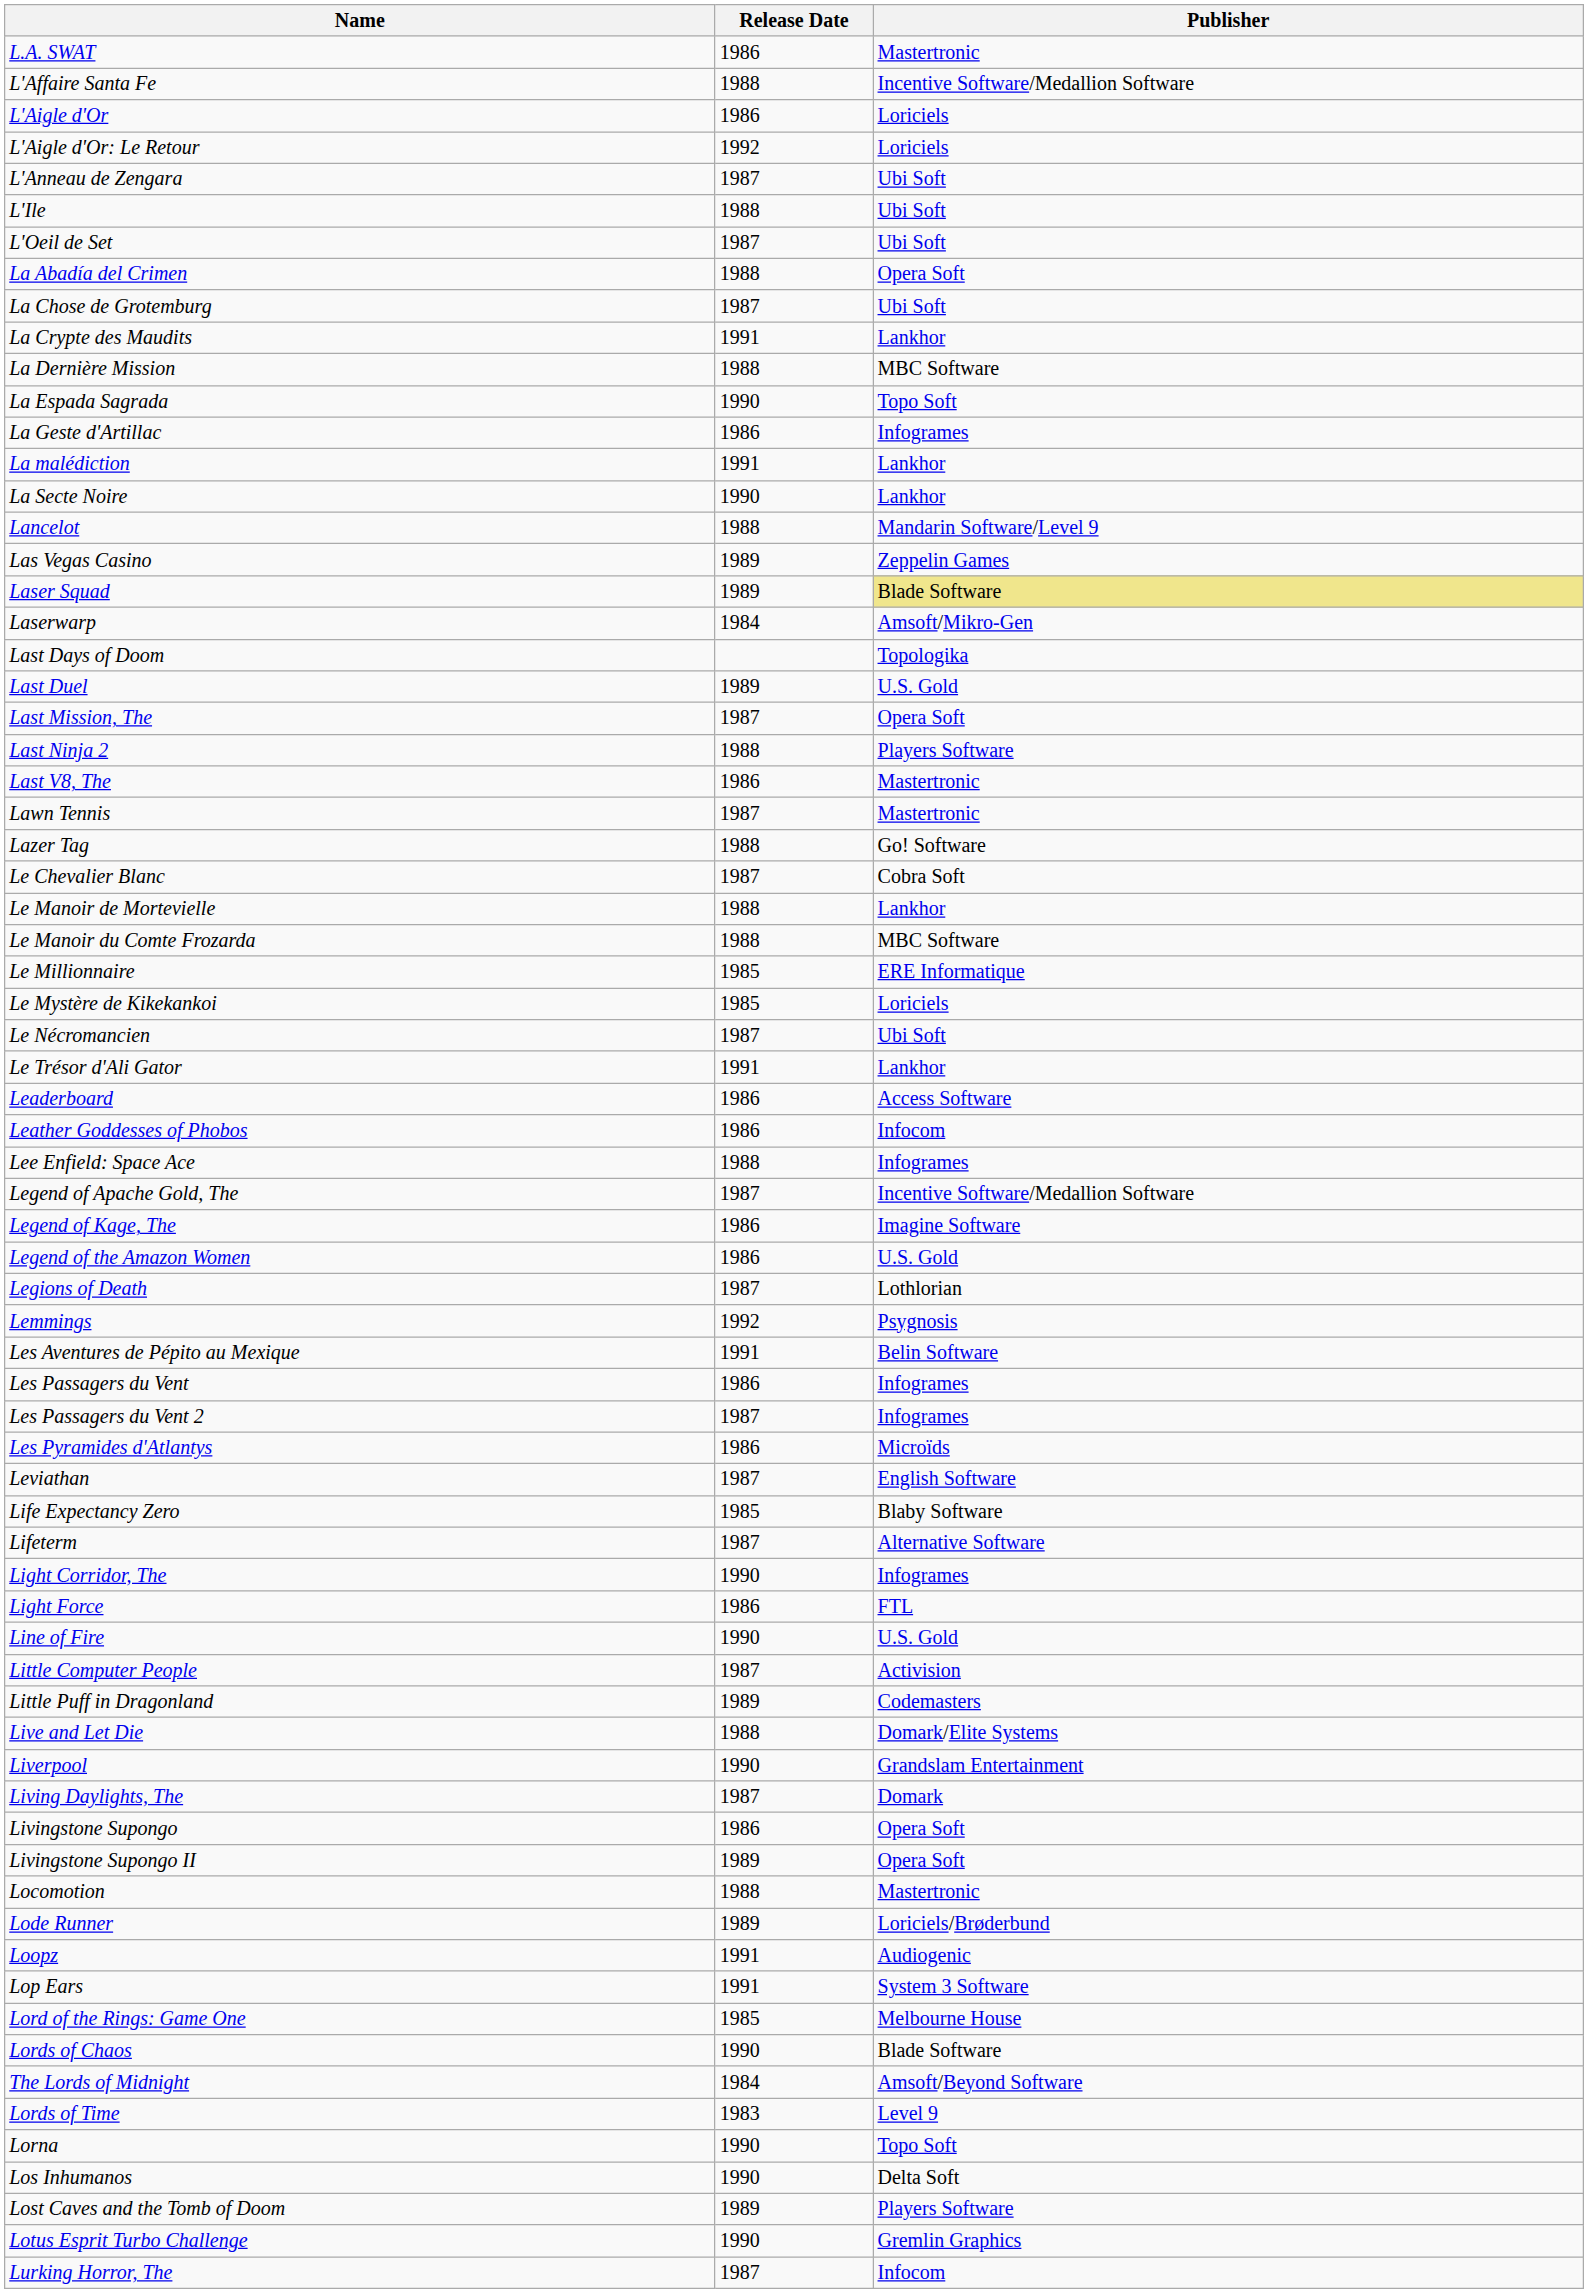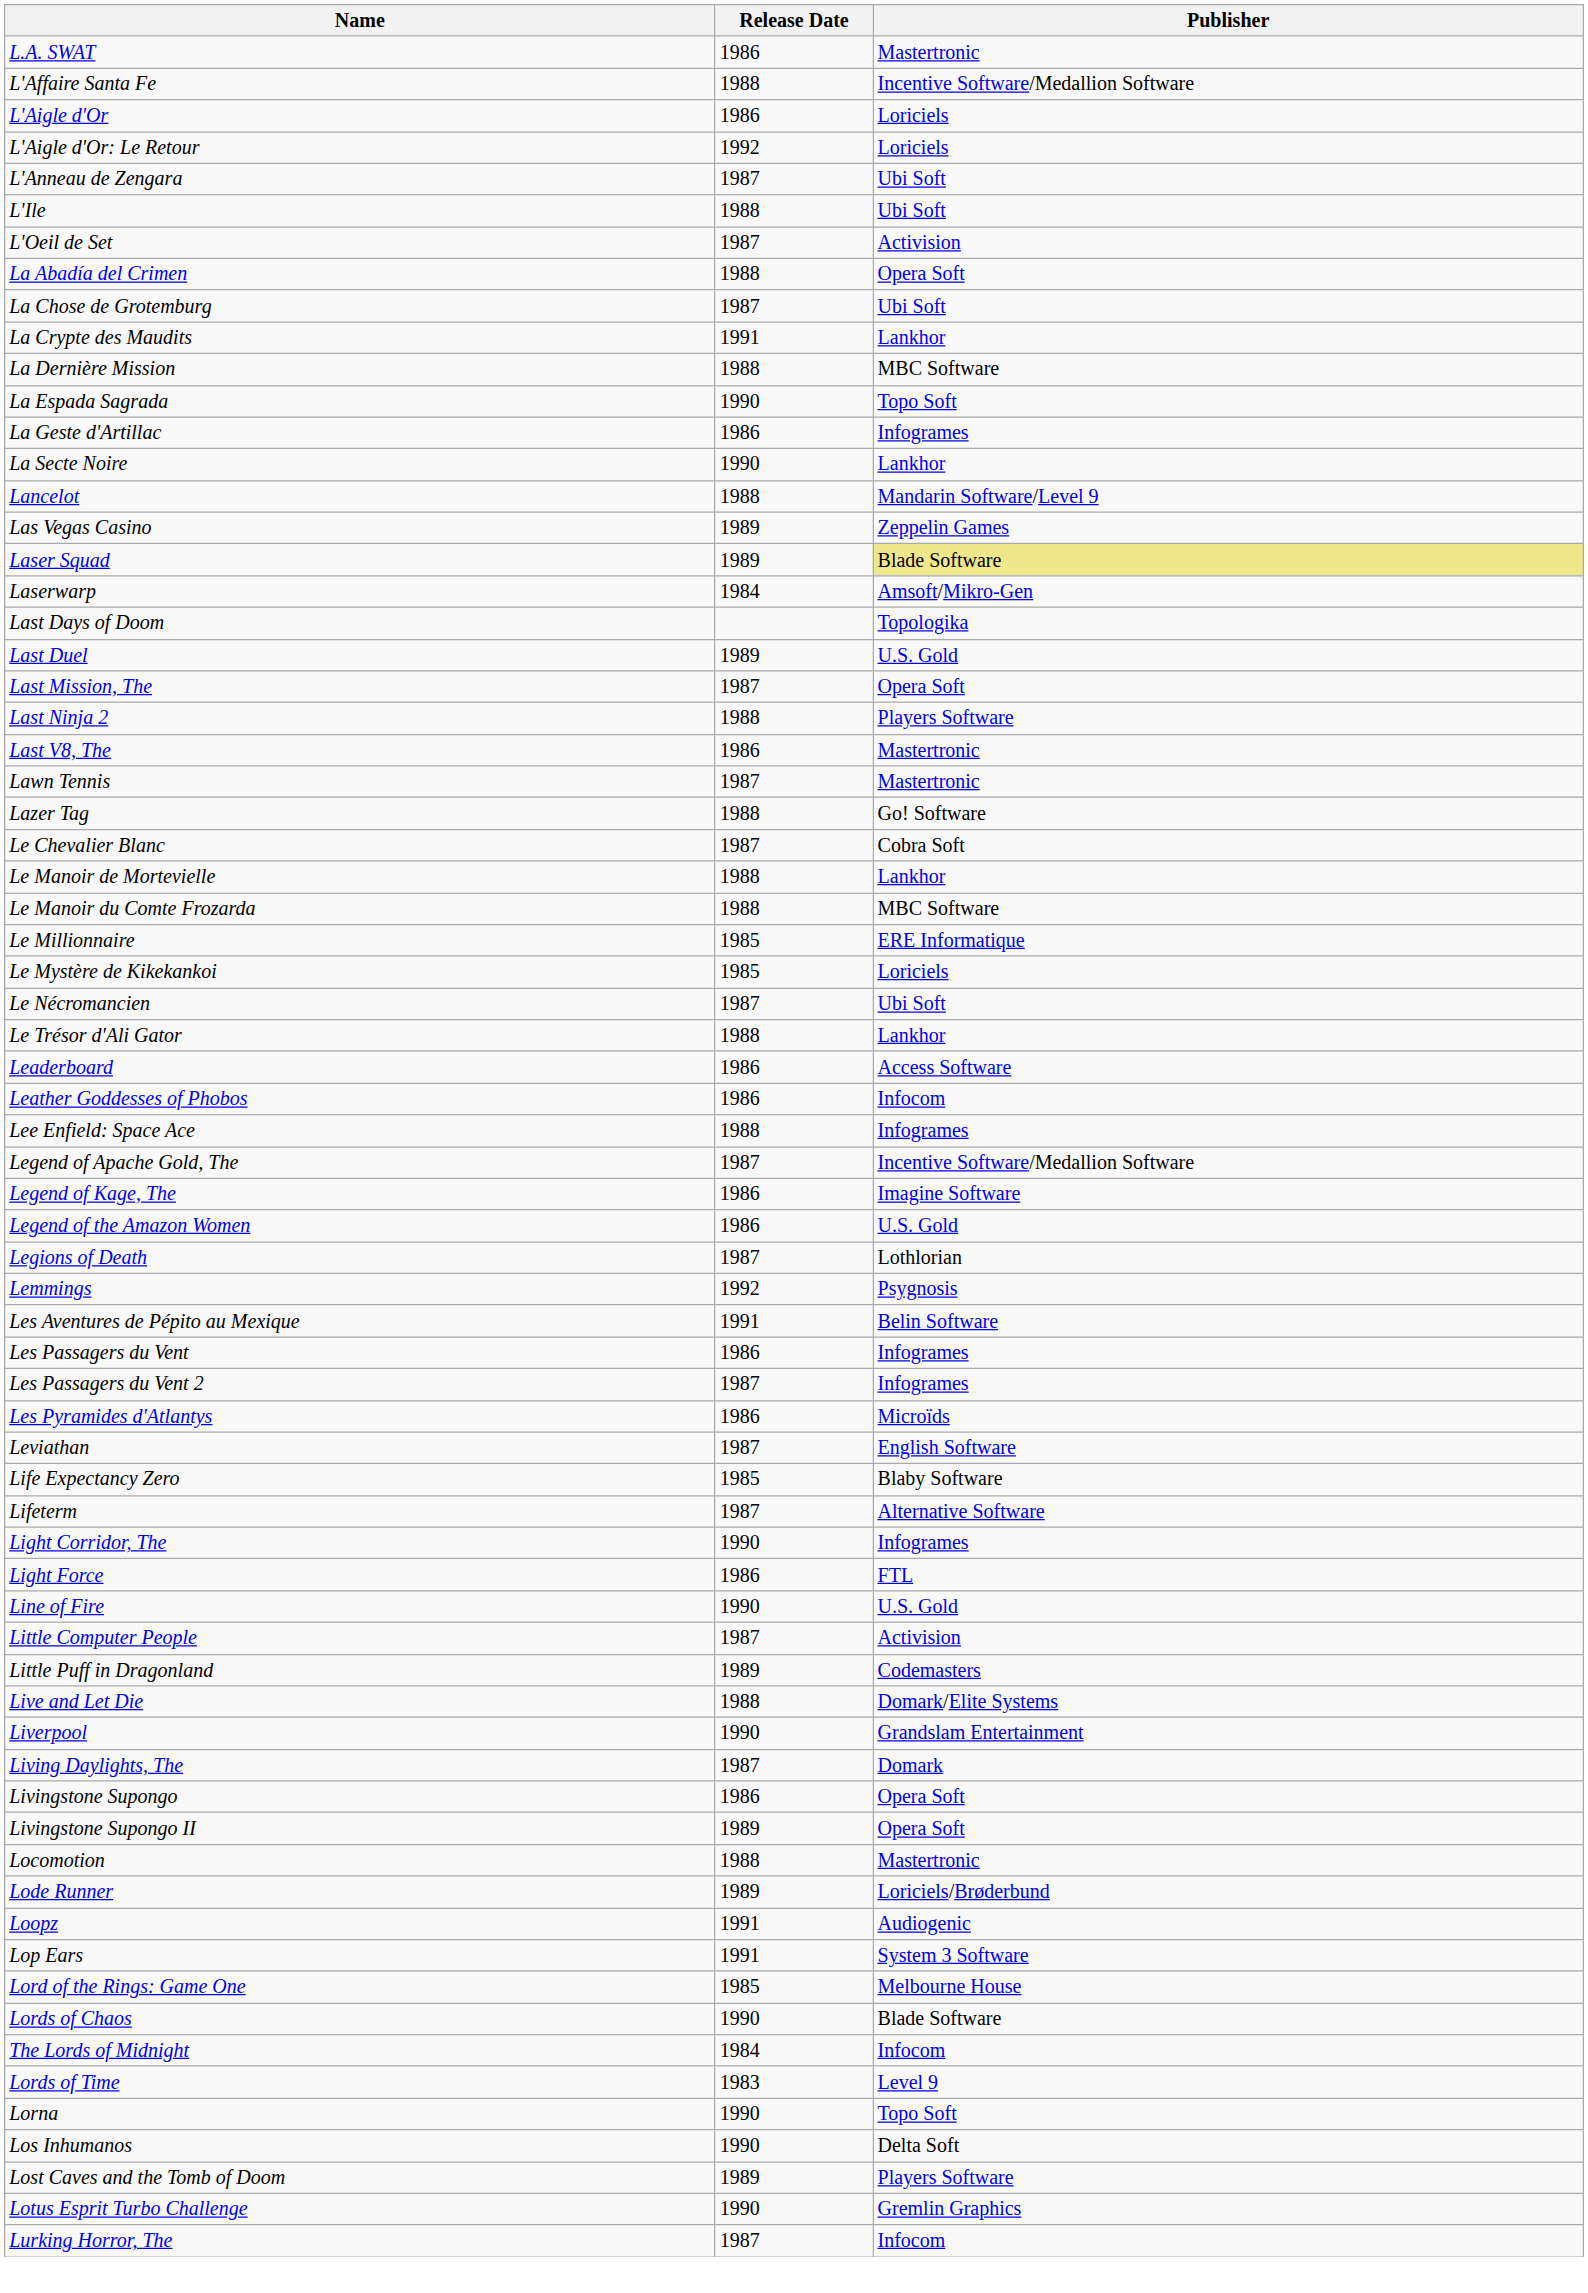L'Oeil de Set | Publisher: Ubi Soft -> Activision
- row: La malédiction | 1991 | Lankhor
Le Trésor d'Ali Gator | Release Date: 1991 -> 1988
The Lords of Midnight | Publisher: Amsoft/Beyond Software -> Infocom
